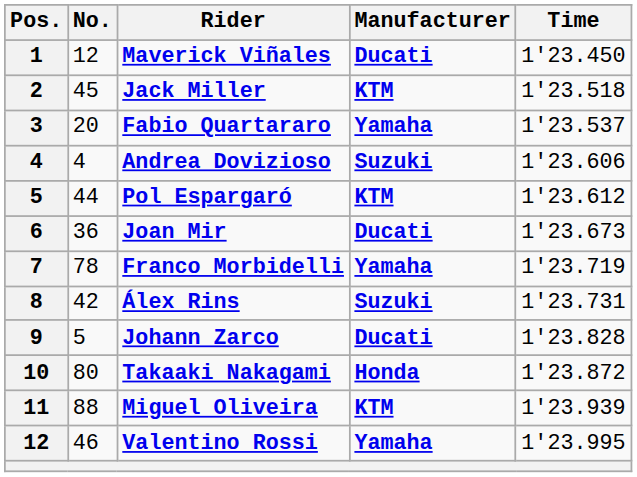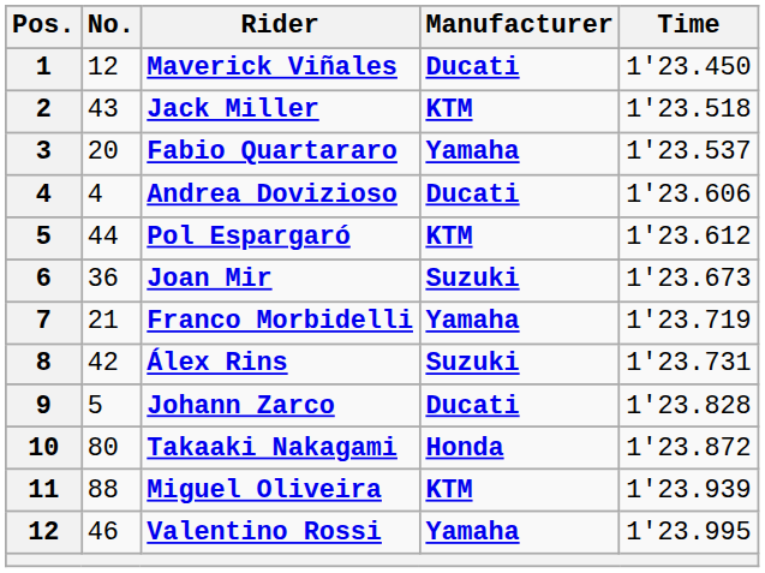Jack Miller | No.: 45 -> 43
Andrea Dovizioso | Manufacturer: Suzuki -> Ducati
Joan Mir | Manufacturer: Ducati -> Suzuki
Franco Morbidelli | No.: 78 -> 21
